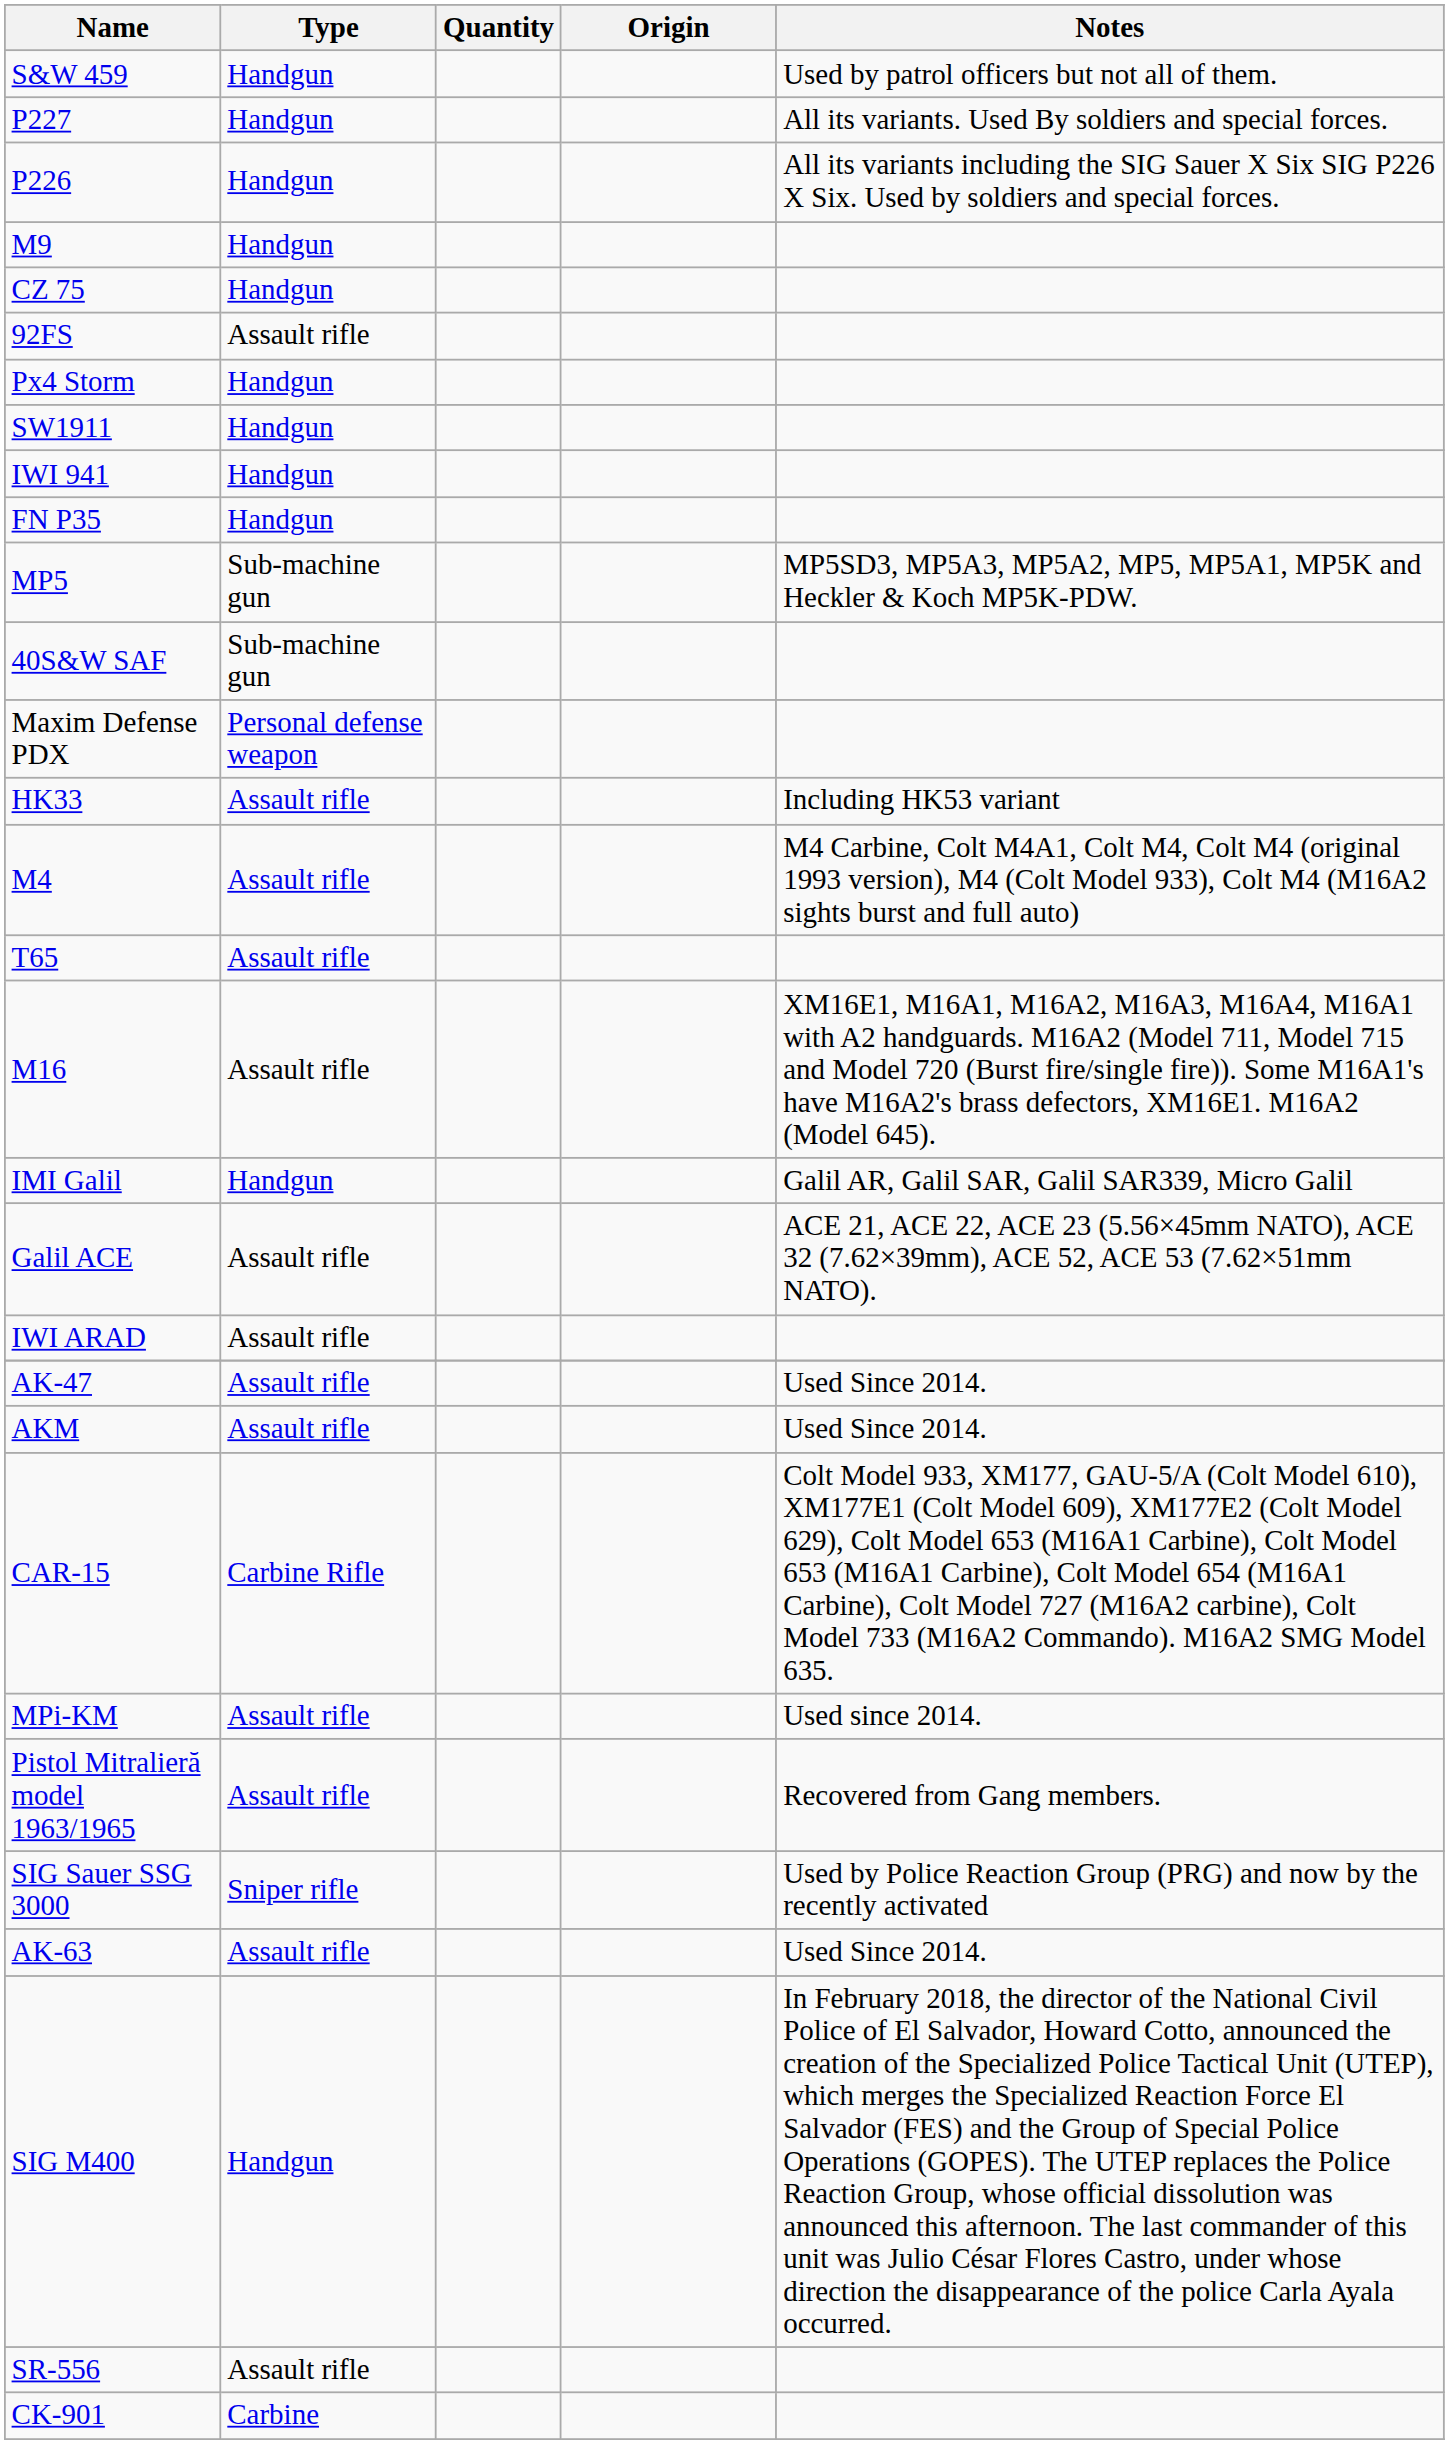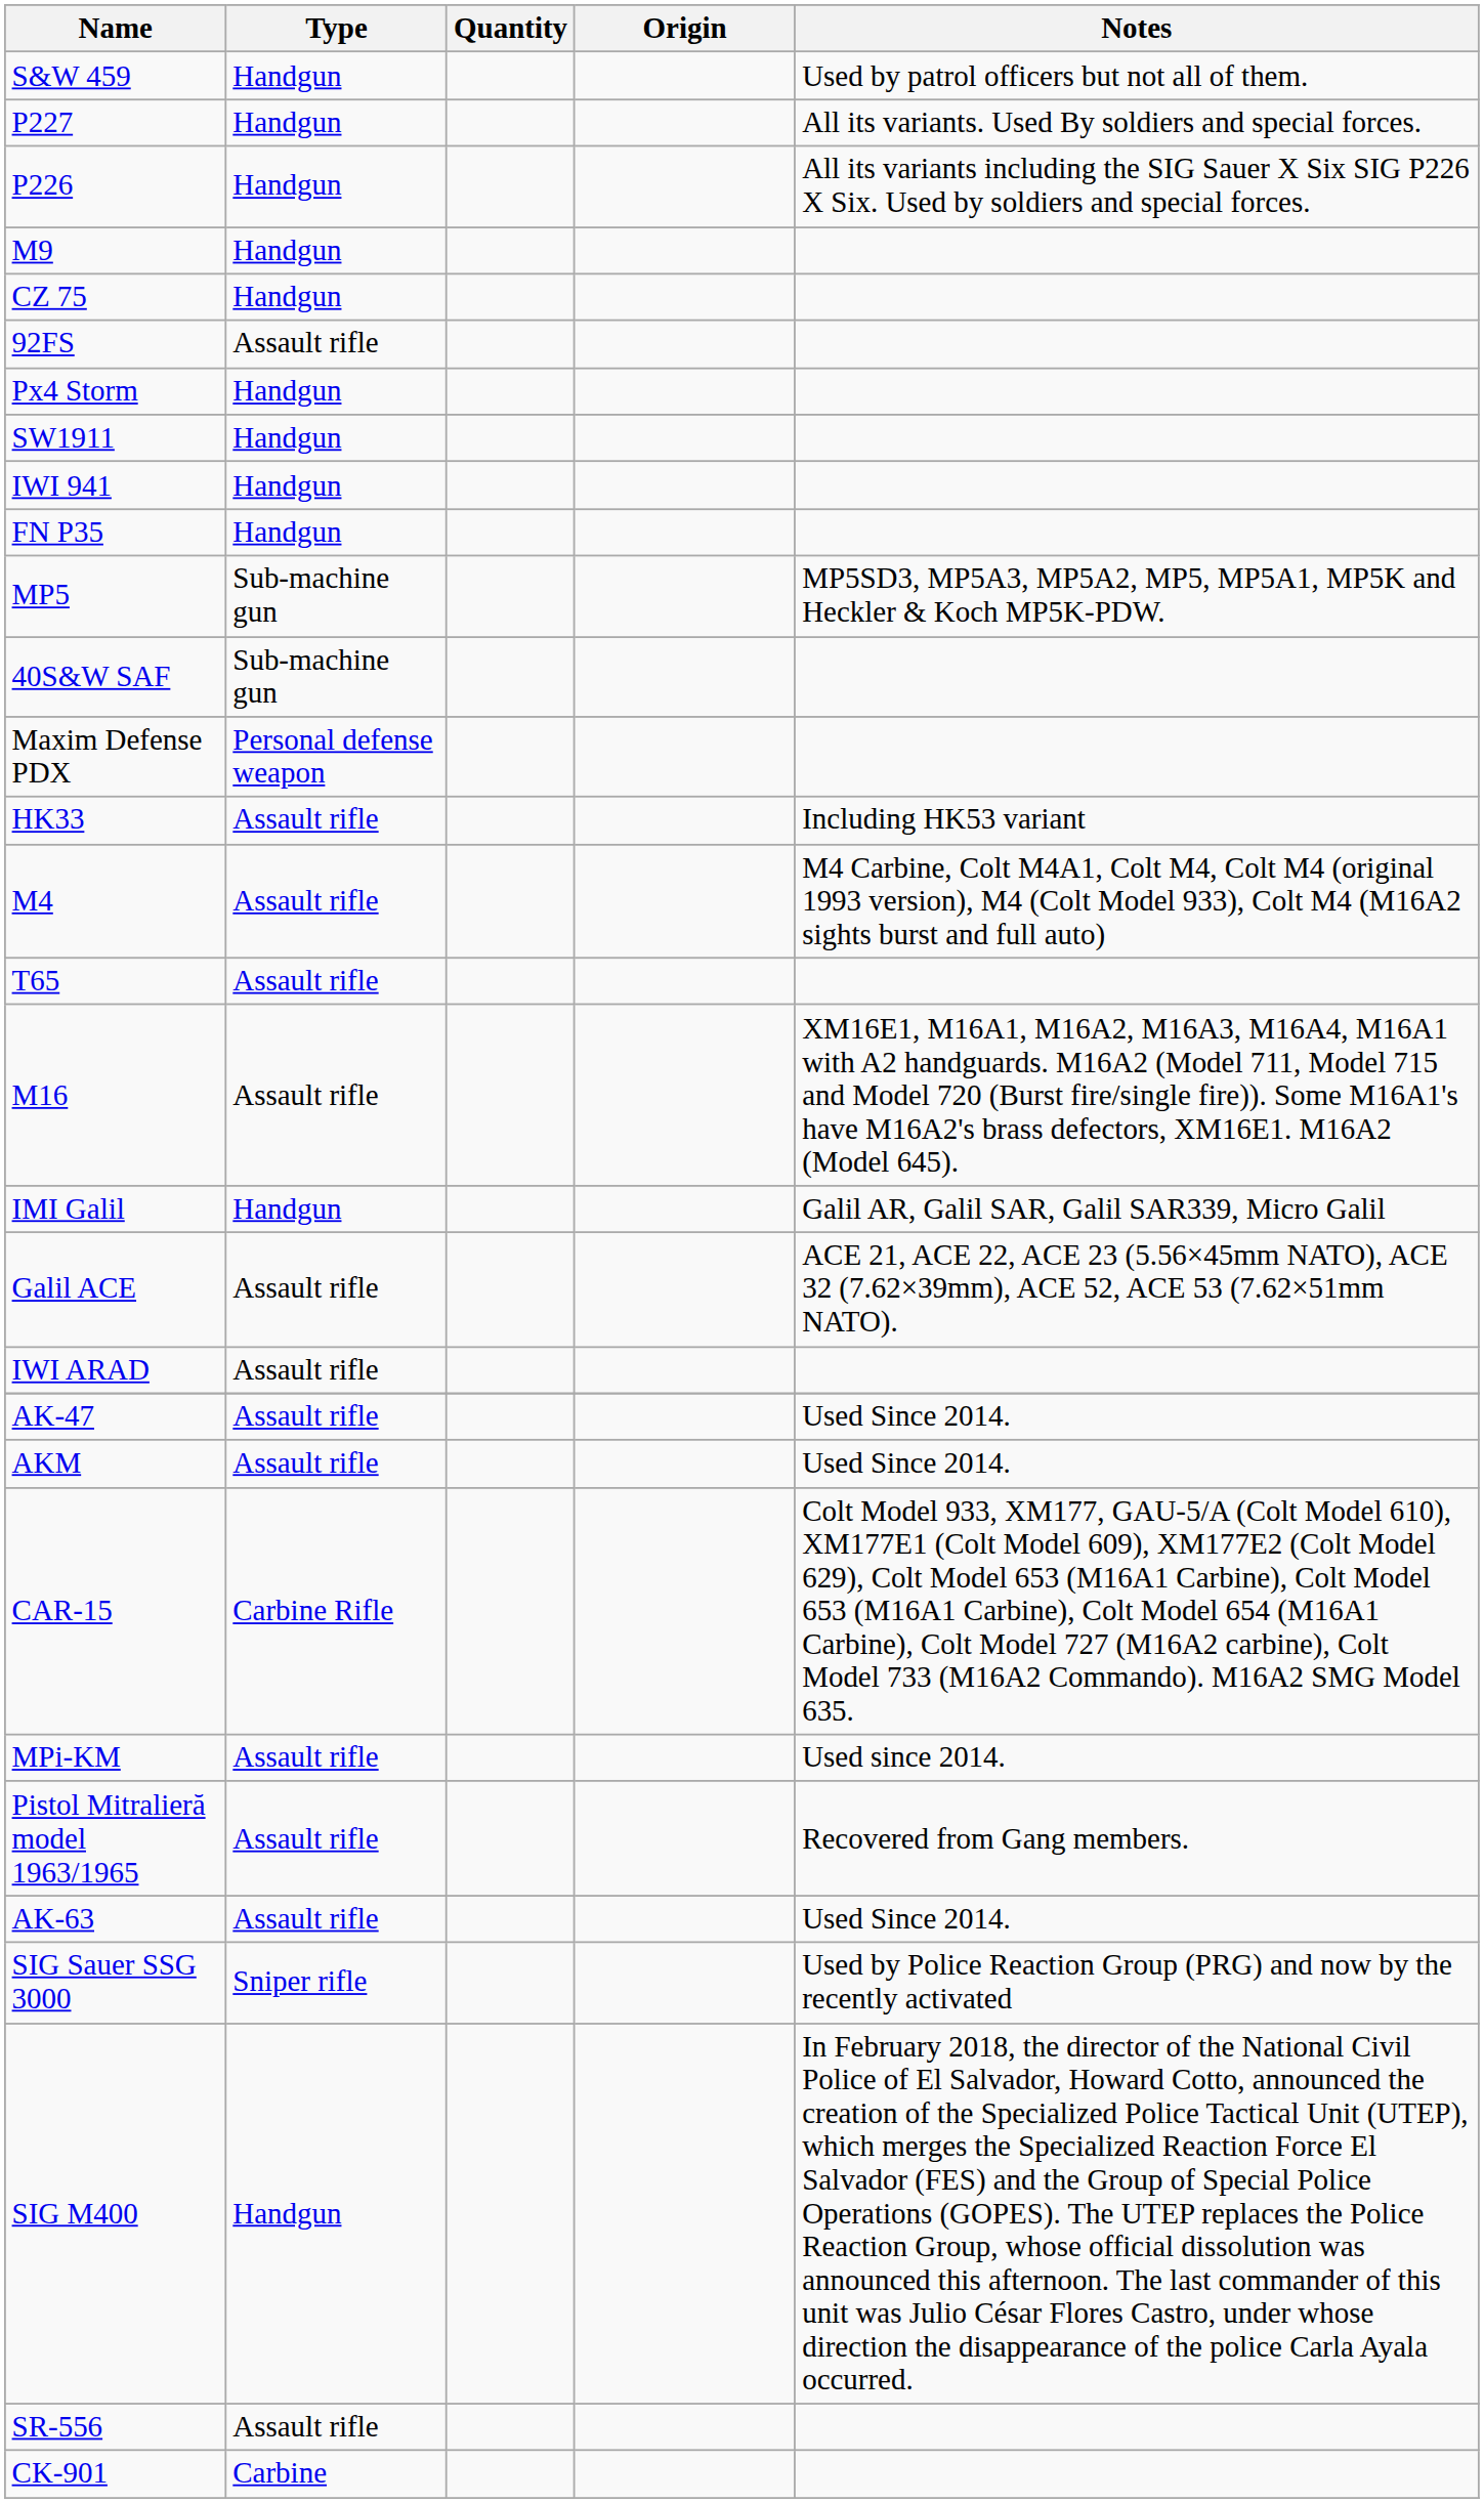rows swapped: AK-63 <-> SIG Sauer SSG 3000
